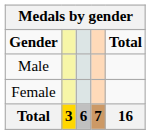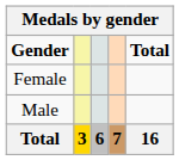rows swapped: Male <-> Female
